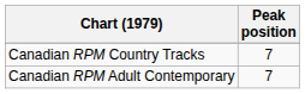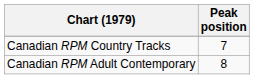Canadian RPM Adult Contemporary | Peak position: 7 -> 8
